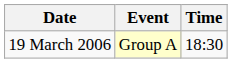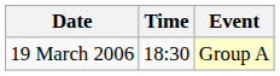columns swapped: Time <-> Event
